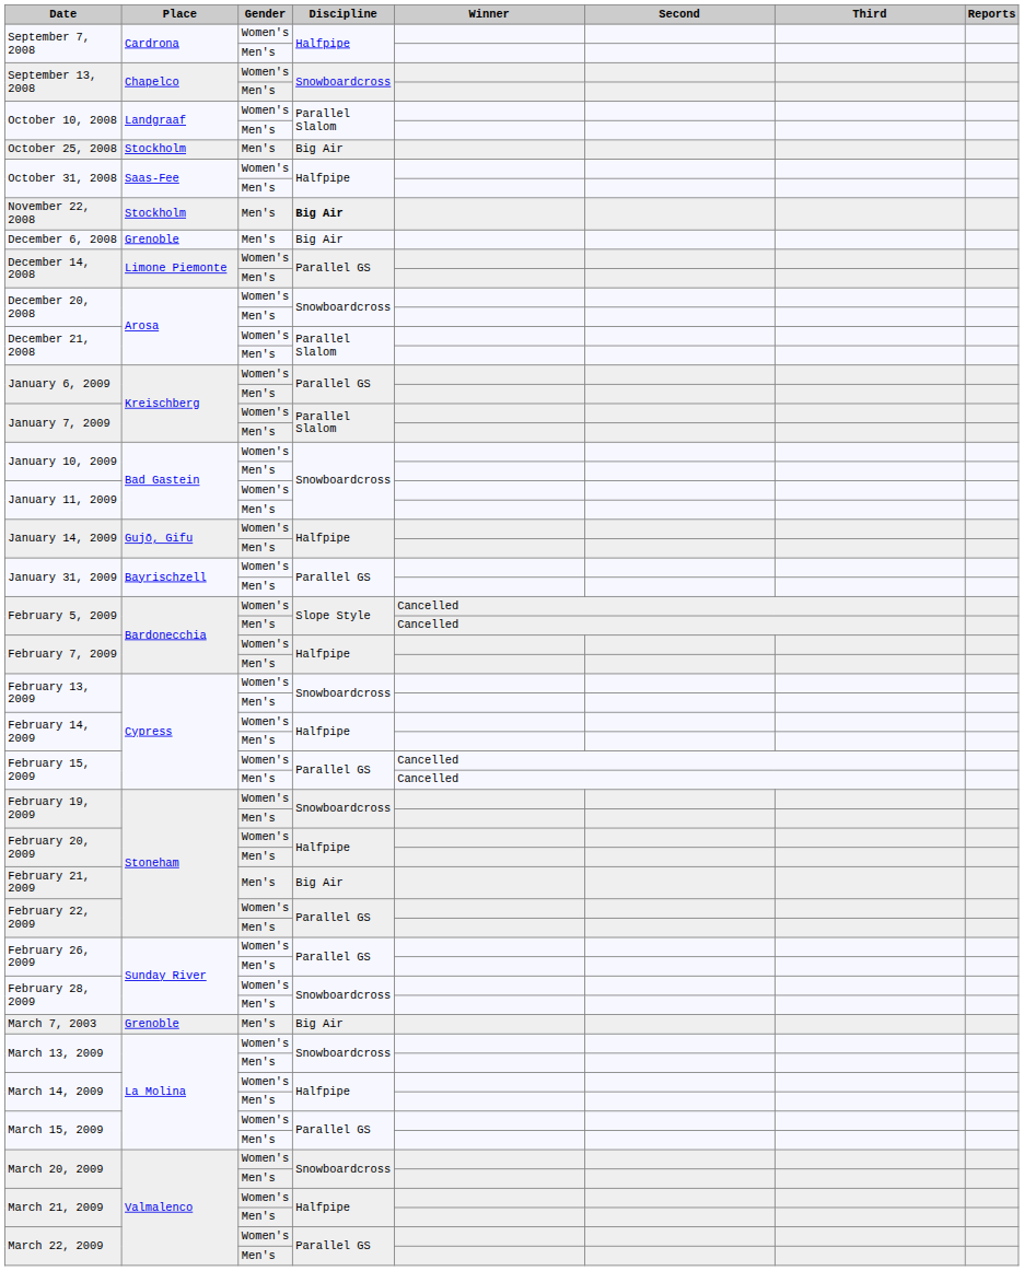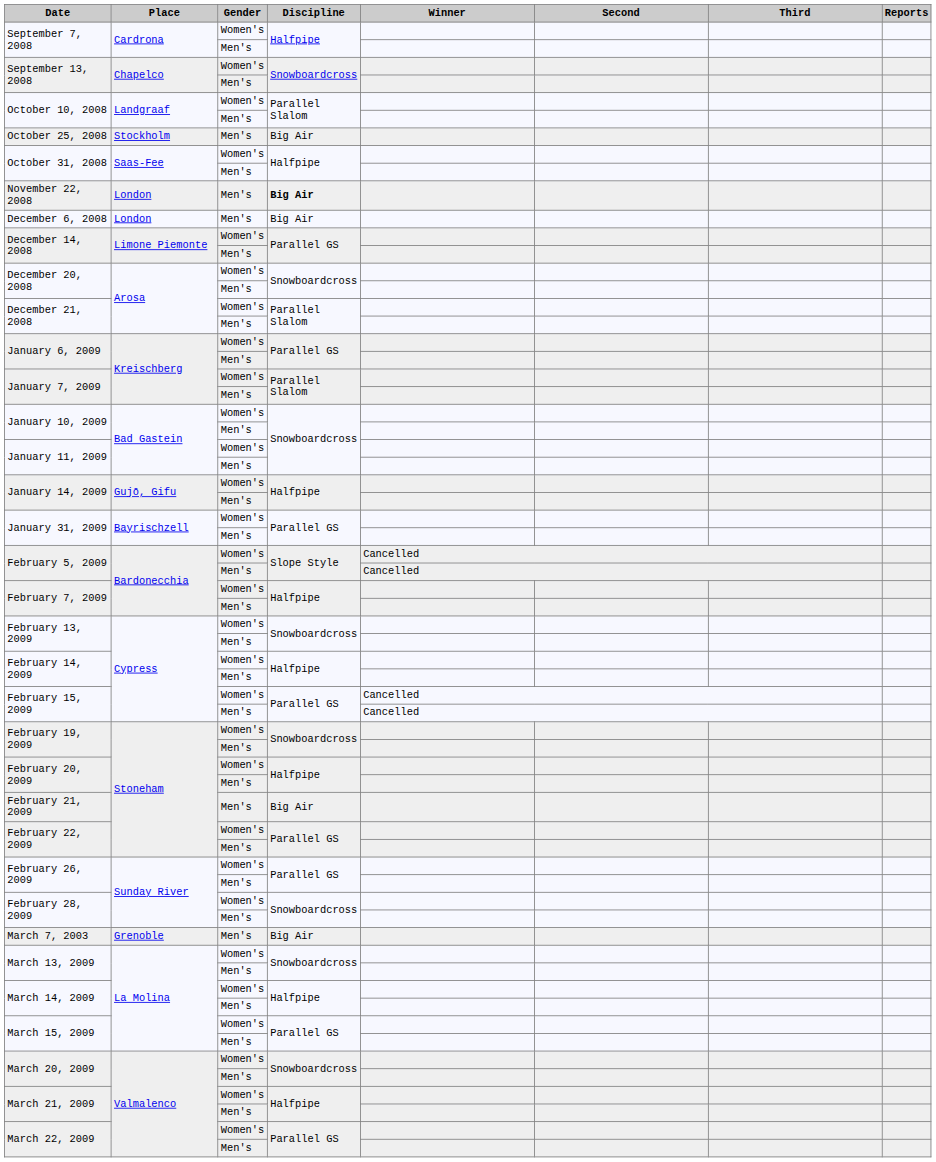November 22, 2008 | Place: Stockholm -> London
December 6, 2008 | Place: Grenoble -> London
